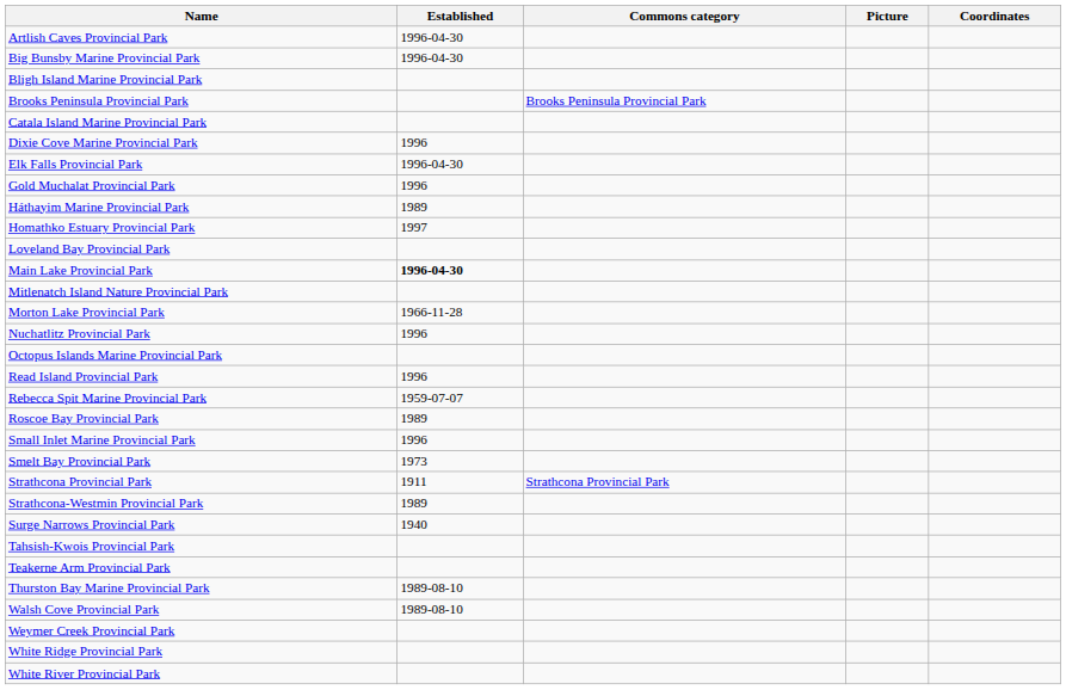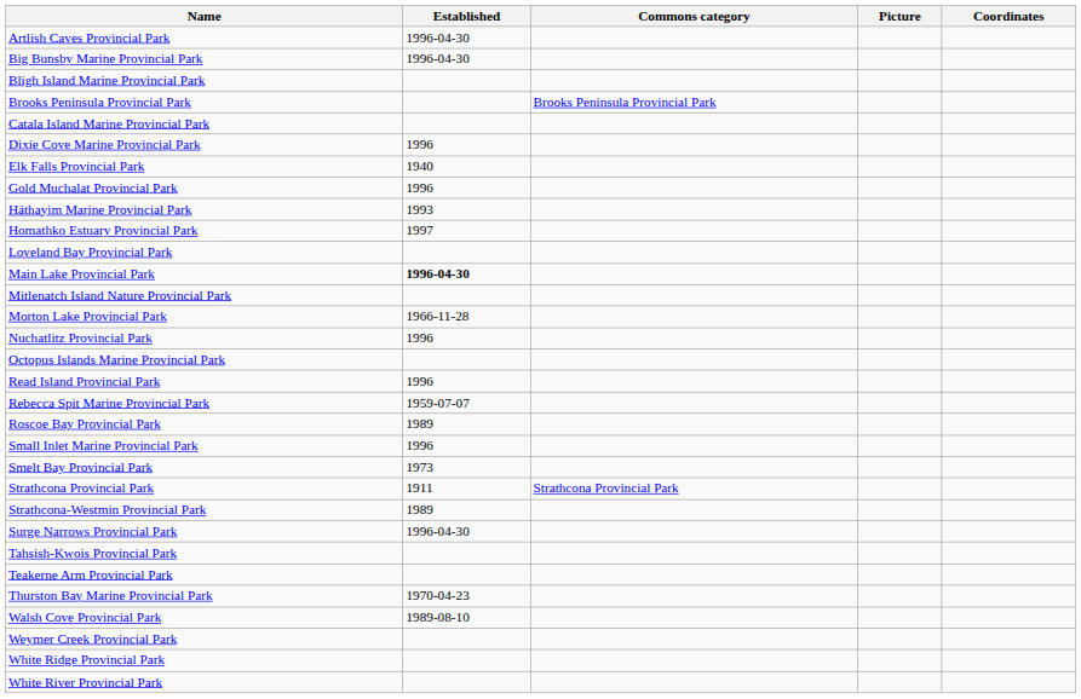Elk Falls Provincial Park | Established: 1996-04-30 -> 1940
Háthayim Marine Provincial Park | Established: 1989 -> 1993
Surge Narrows Provincial Park | Established: 1940 -> 1996-04-30
Thurston Bay Marine Provincial Park | Established: 1989-08-10 -> 1970-04-23
